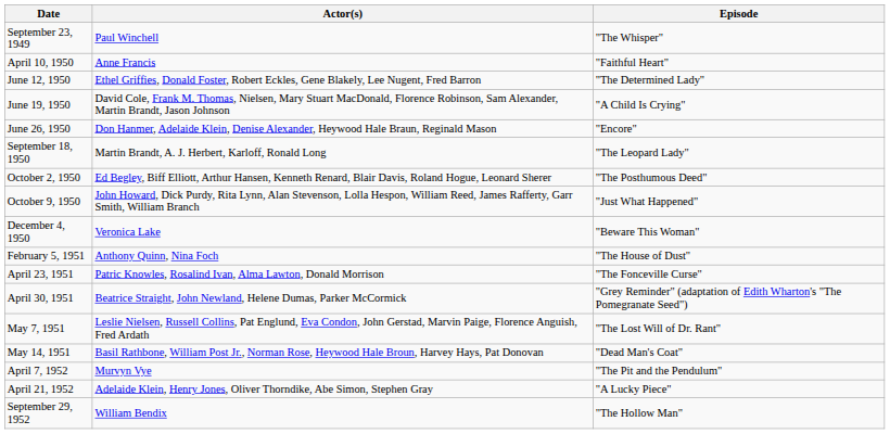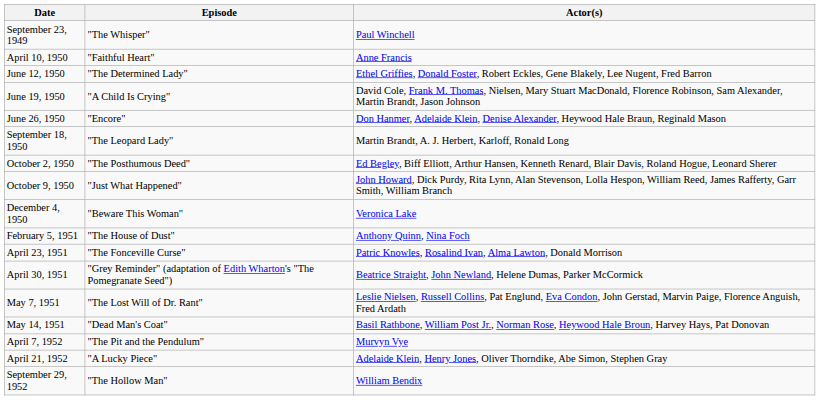columns swapped: Episode <-> Actor(s)
